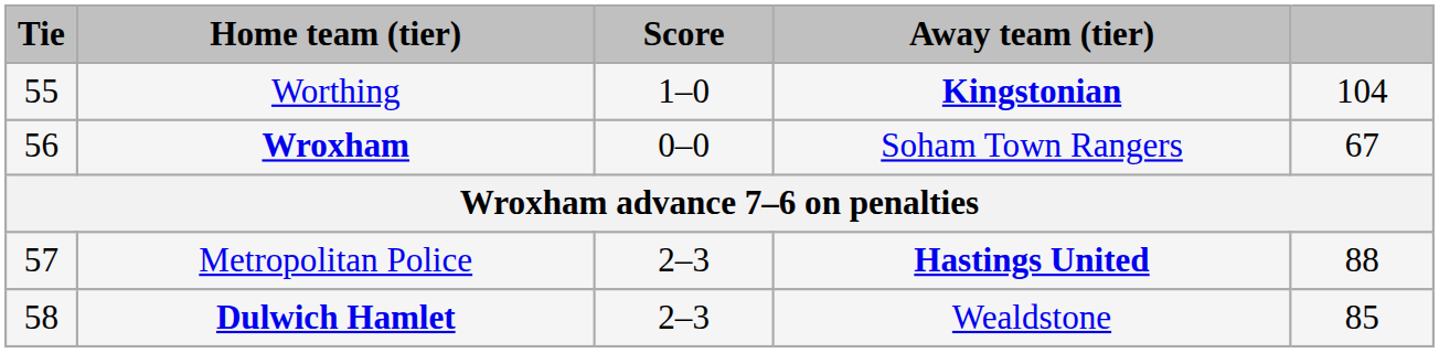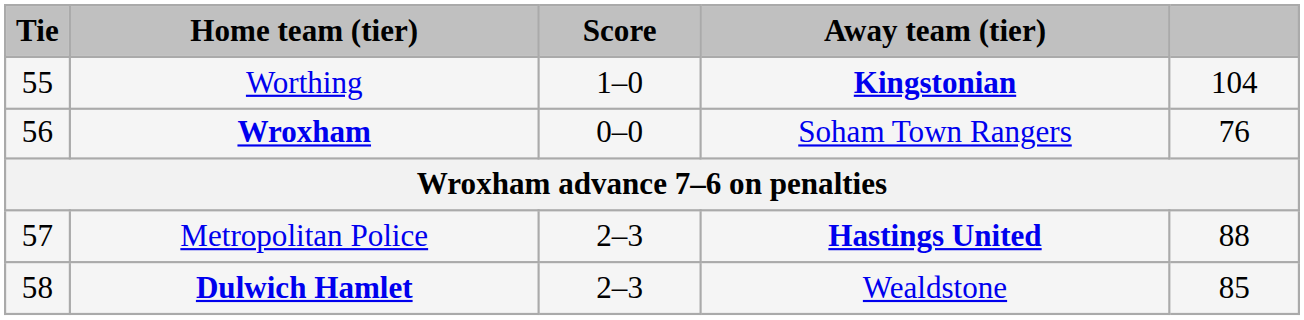Wroxham | column 5: 67 -> 76
